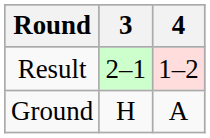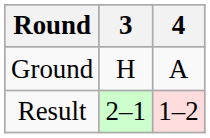rows swapped: Ground <-> Result
